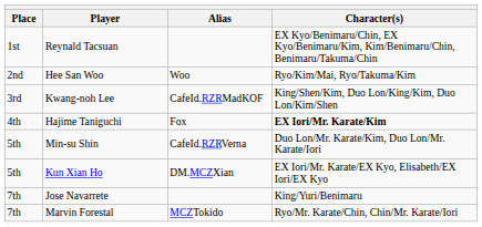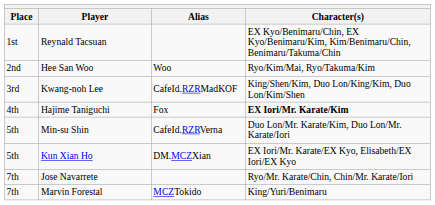Jose Navarrete | Character(s): King/Yuri/Benimaru -> Ryo/Mr. Karate/Chin, Chin/Mr. Karate/Iori
Marvin Forestal | Character(s): Ryo/Mr. Karate/Chin, Chin/Mr. Karate/Iori -> King/Yuri/Benimaru
